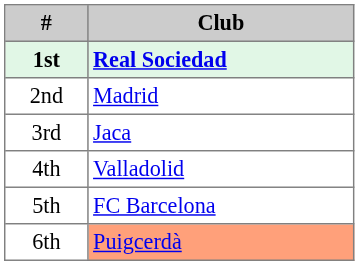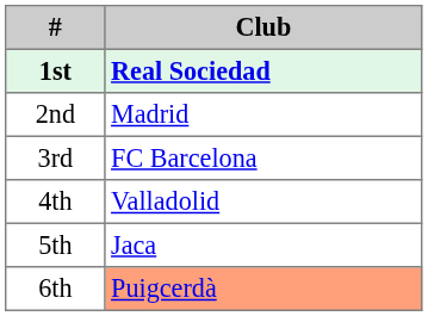3rd | Club: Jaca -> FC Barcelona
5th | Club: FC Barcelona -> Jaca
